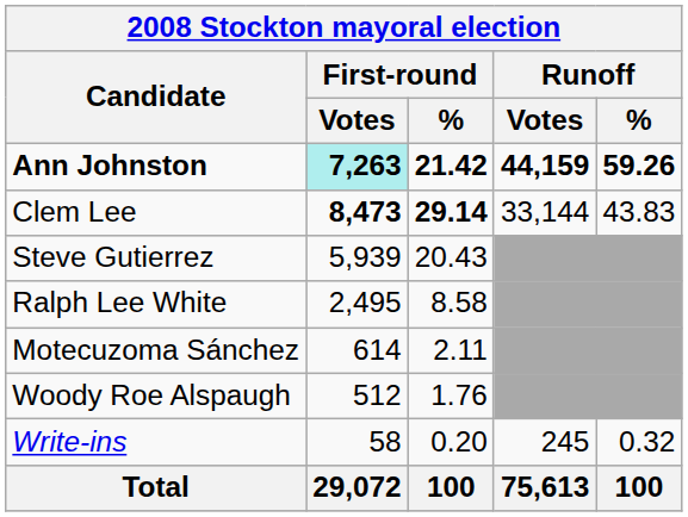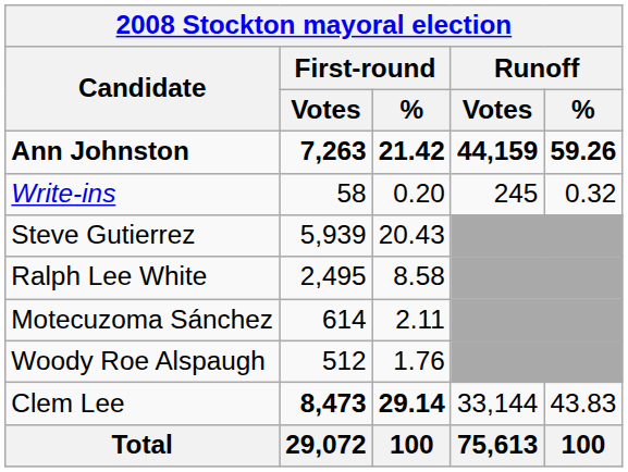Ann Johnston | First-round / Votes: paleturquoise background -> no background
rows swapped: Clem Lee <-> Write-ins
